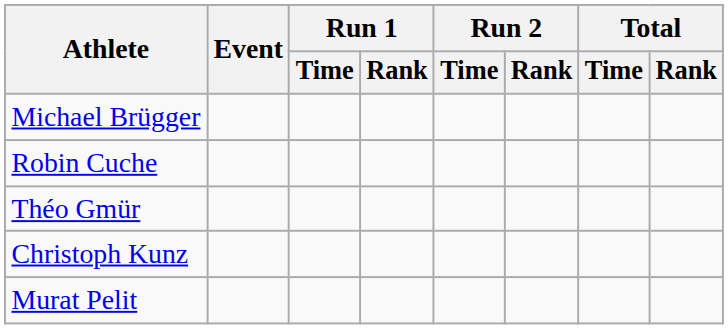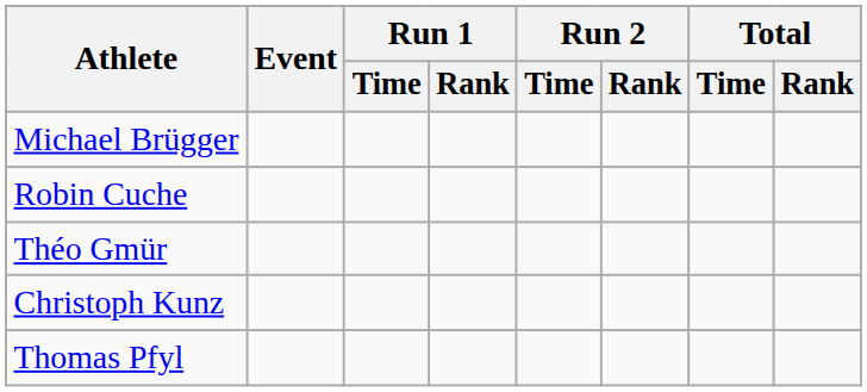- row: Murat Pelit
+ row: Thomas Pfyl
